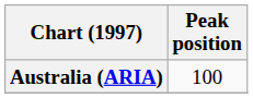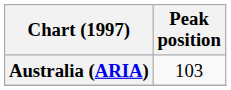Australia (ARIA) | Peak position: 100 -> 103
